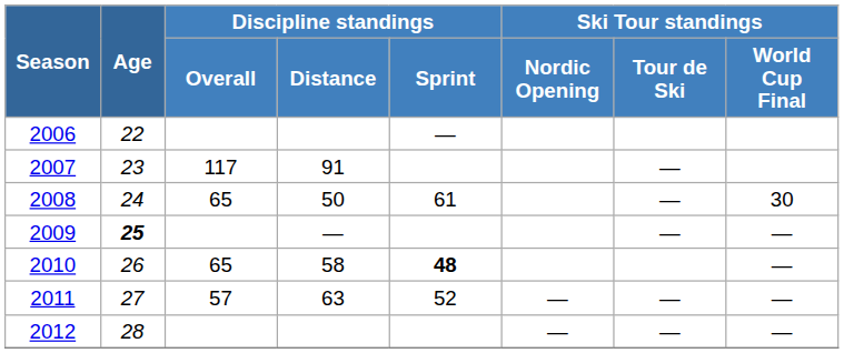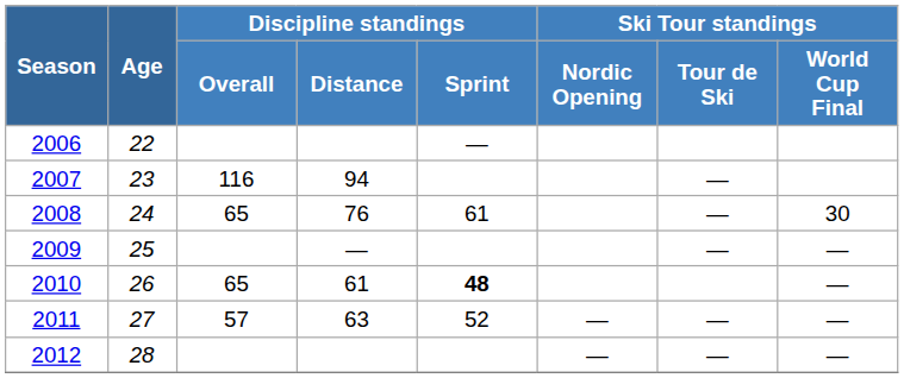2007 | Discipline standings / Overall: 117 -> 116
2007 | Discipline standings / Distance: 91 -> 94
2008 | Discipline standings / Distance: 50 -> 76
2009 | Age: bold -> normal
2010 | Discipline standings / Distance: 58 -> 61
